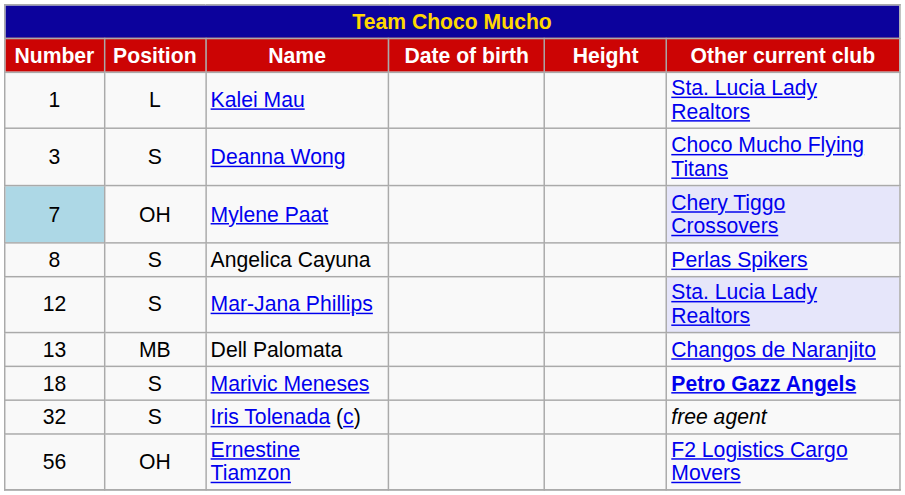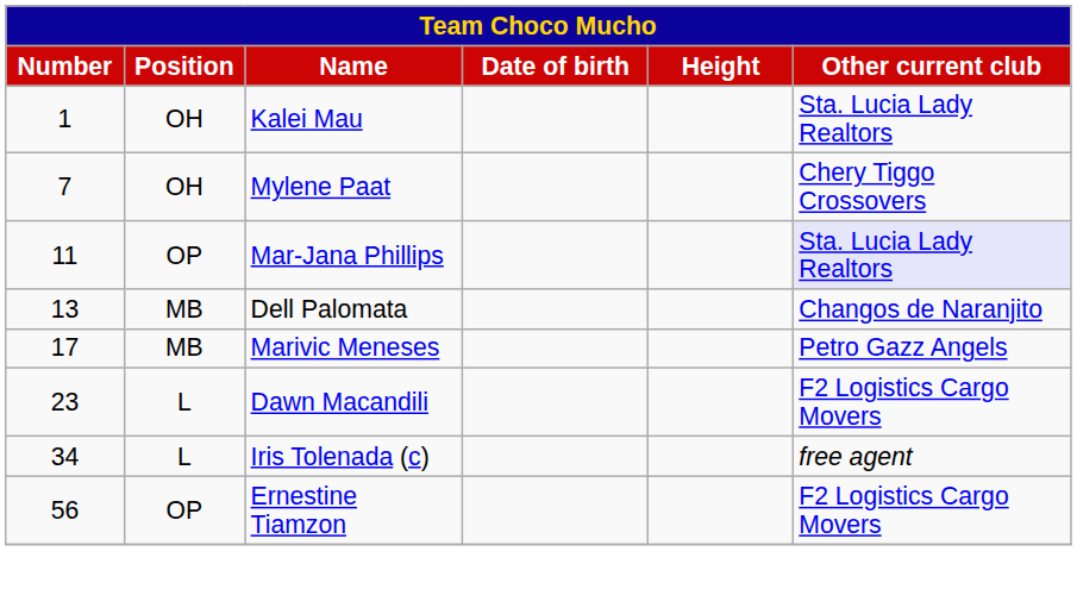Kalei Mau | Position: L -> OH
- row: 3 | S | Deanna Wong | Choco Mucho Flying Titans
Mylene Paat | Number: lightblue background -> no background
Mylene Paat | Other current club: lavender background -> no background
- row: 8 | S | Angelica Cayuna | Perlas Spikers
Mar-Jana Phillips | Number: 12 -> 11
Mar-Jana Phillips | Position: S -> OP
Marivic Meneses | Number: 18 -> 17
Marivic Meneses | Position: S -> MB
Marivic Meneses | Other current club: bold -> normal
+ row: 23 | L | Dawn Macandili | F2 Logistics Cargo Movers
Iris Tolenada (c) | Number: 32 -> 34
Iris Tolenada (c) | Position: S -> L
Ernestine Tiamzon | Position: OH -> OP
